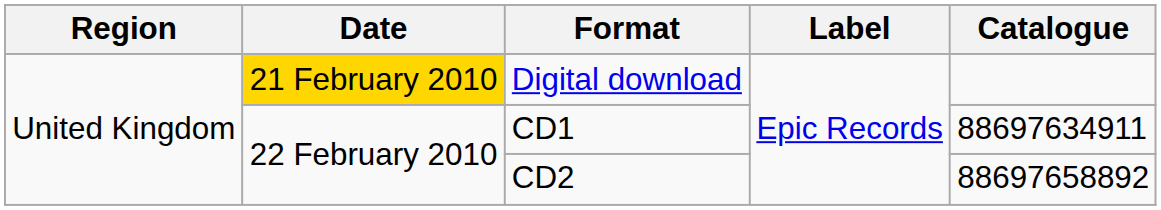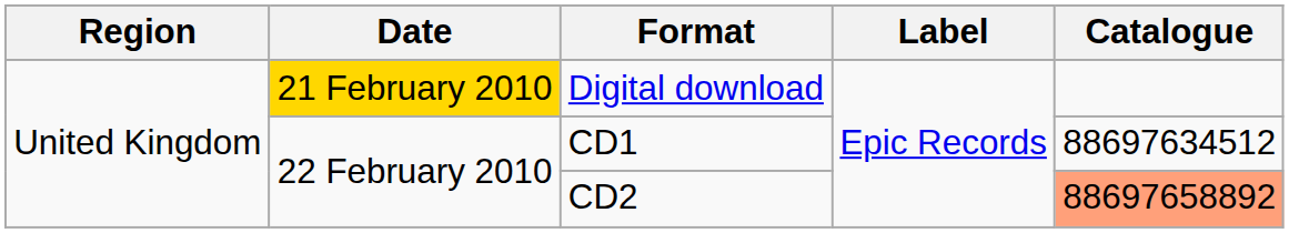CD1 | Catalogue: 88697634911 -> 88697634512
CD2 | Catalogue: no background -> lightsalmon background
